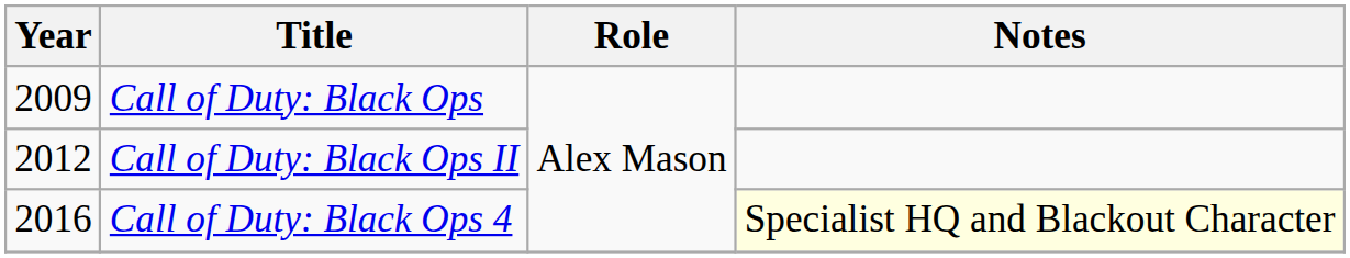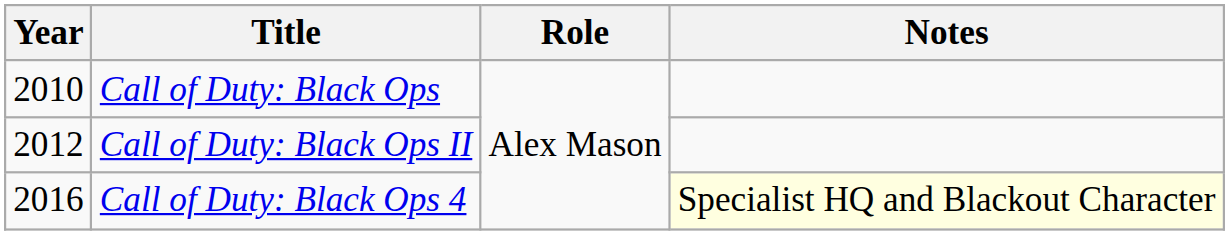Call of Duty: Black Ops | Year: 2009 -> 2010
